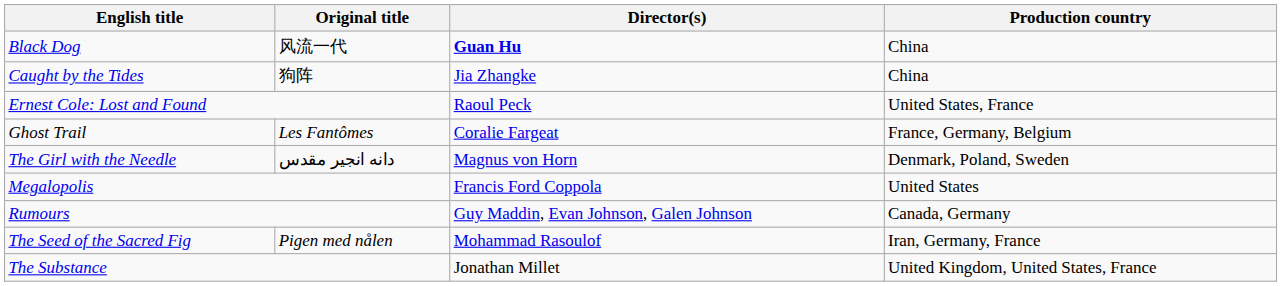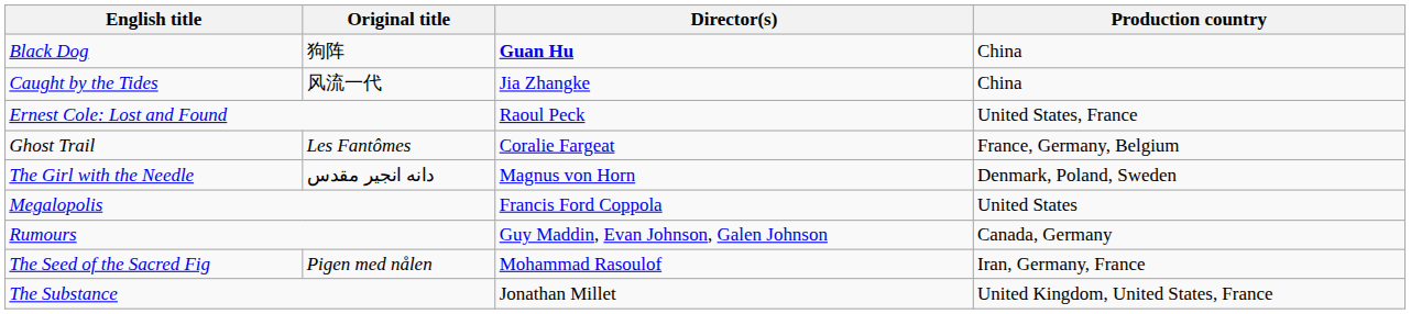Black Dog | Original title: 风流一代 -> 狗阵
Caught by the Tides | Original title: 狗阵 -> 风流一代
